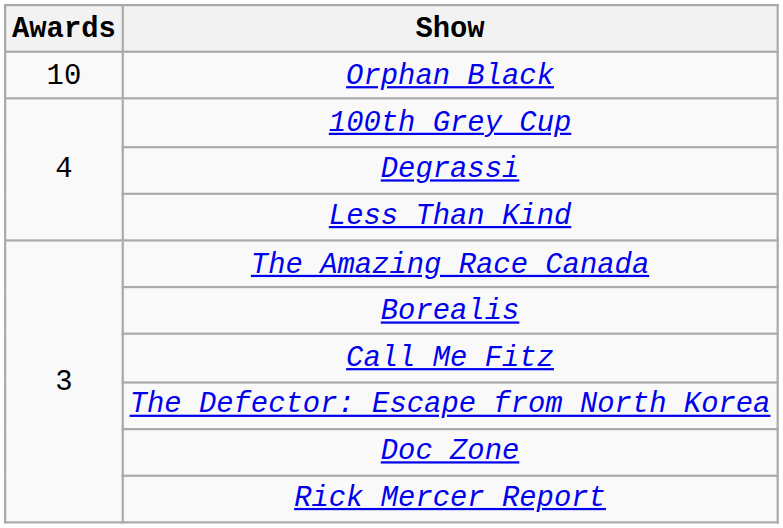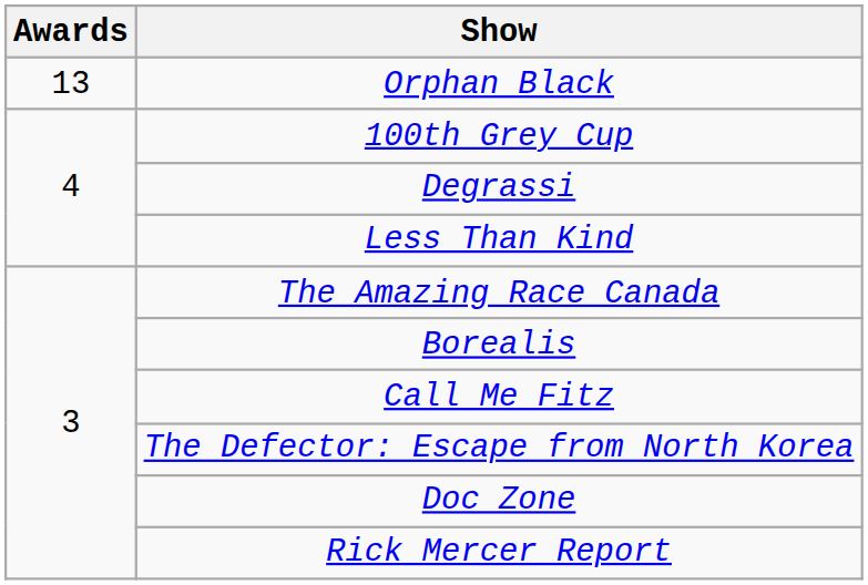Orphan Black | Awards: 10 -> 13
